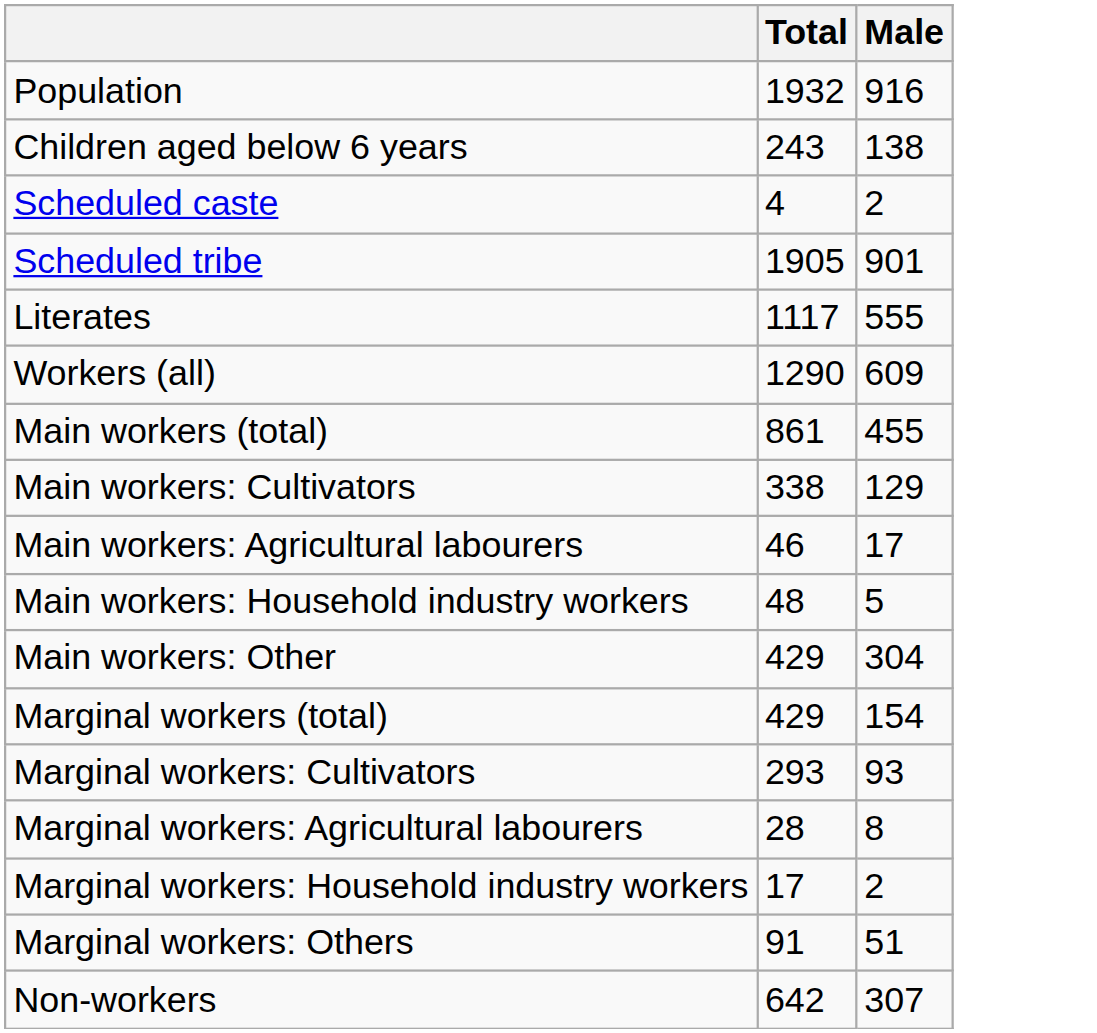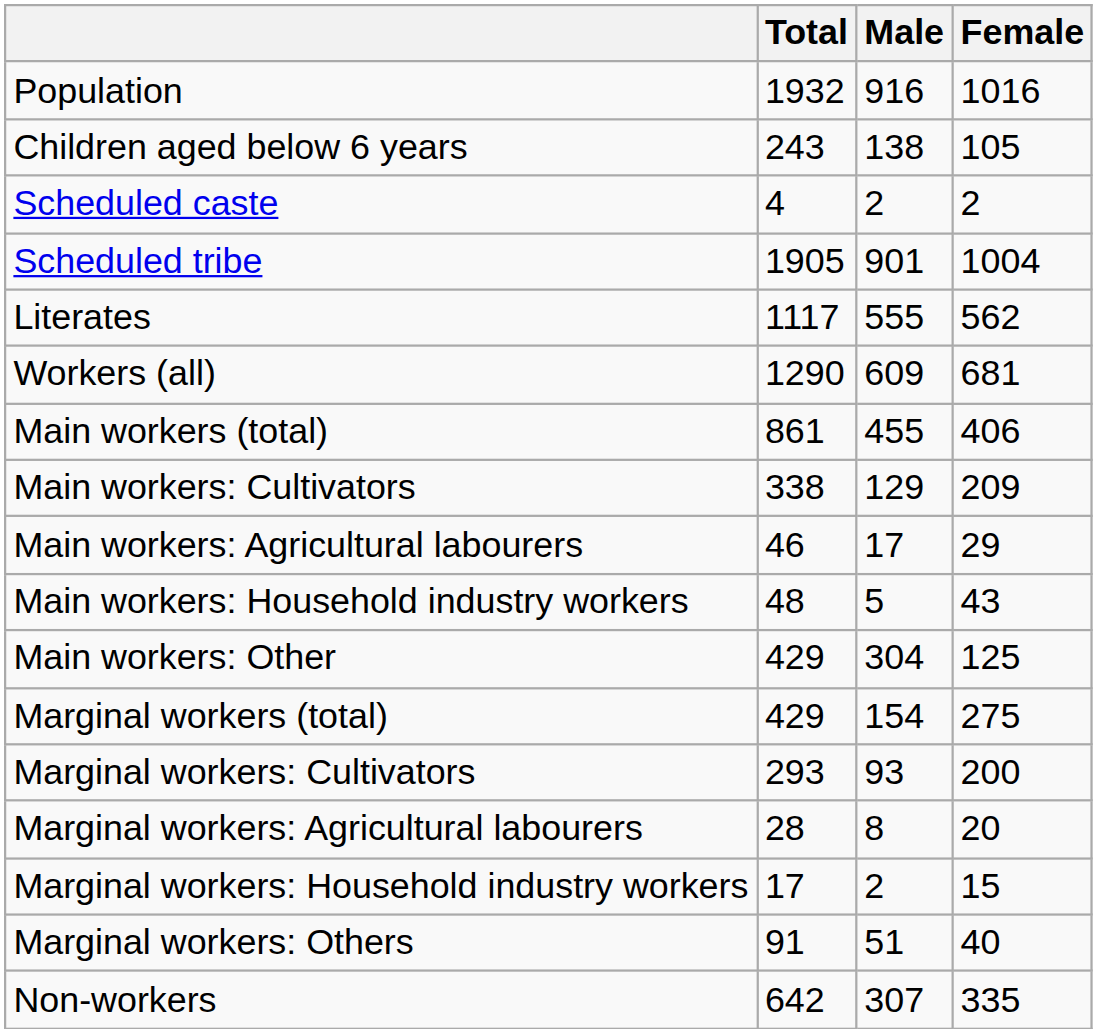+ column: Female | 1016 | 105 | 2 | 1004 | 562 | 681 | 406 | 209 | 29 | 43 | 125 | 275 | 200 | 20 | 15 | 40 | 335
